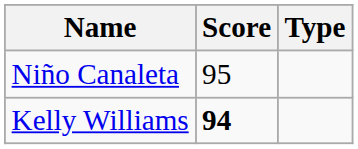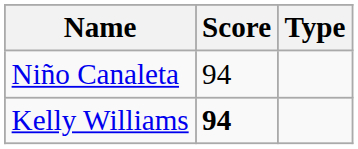Niño Canaleta | Score: 95 -> 94
